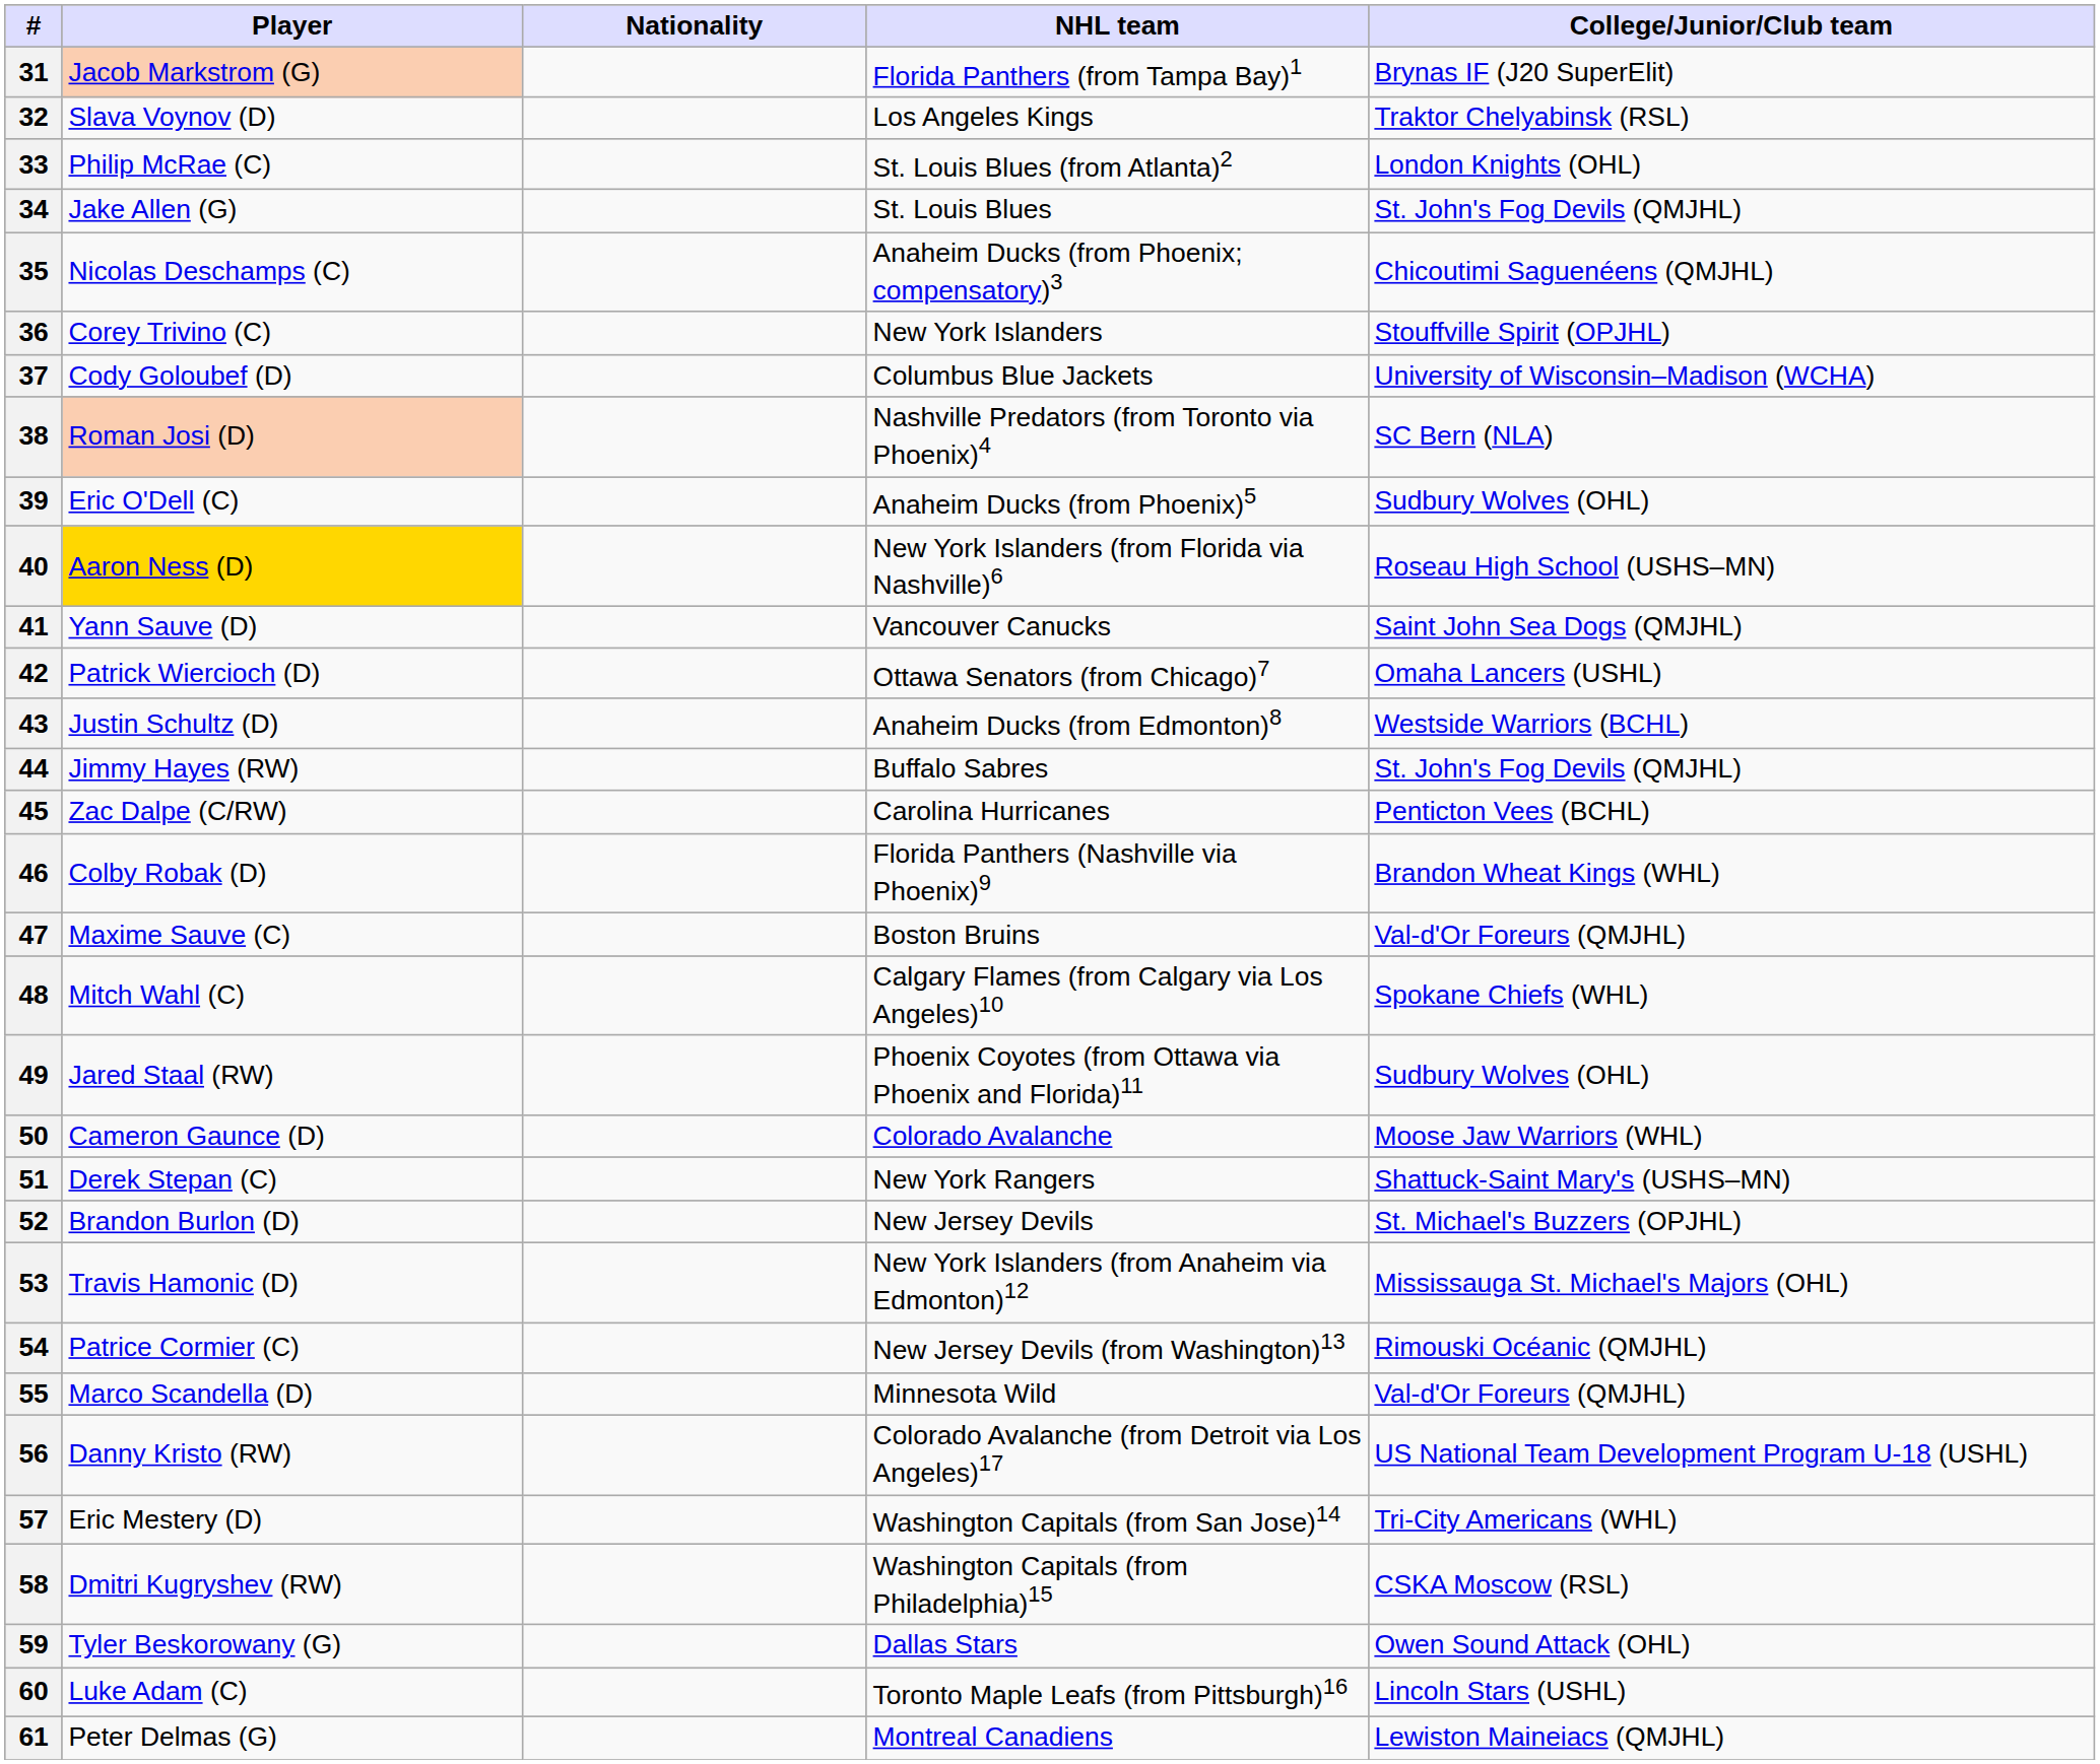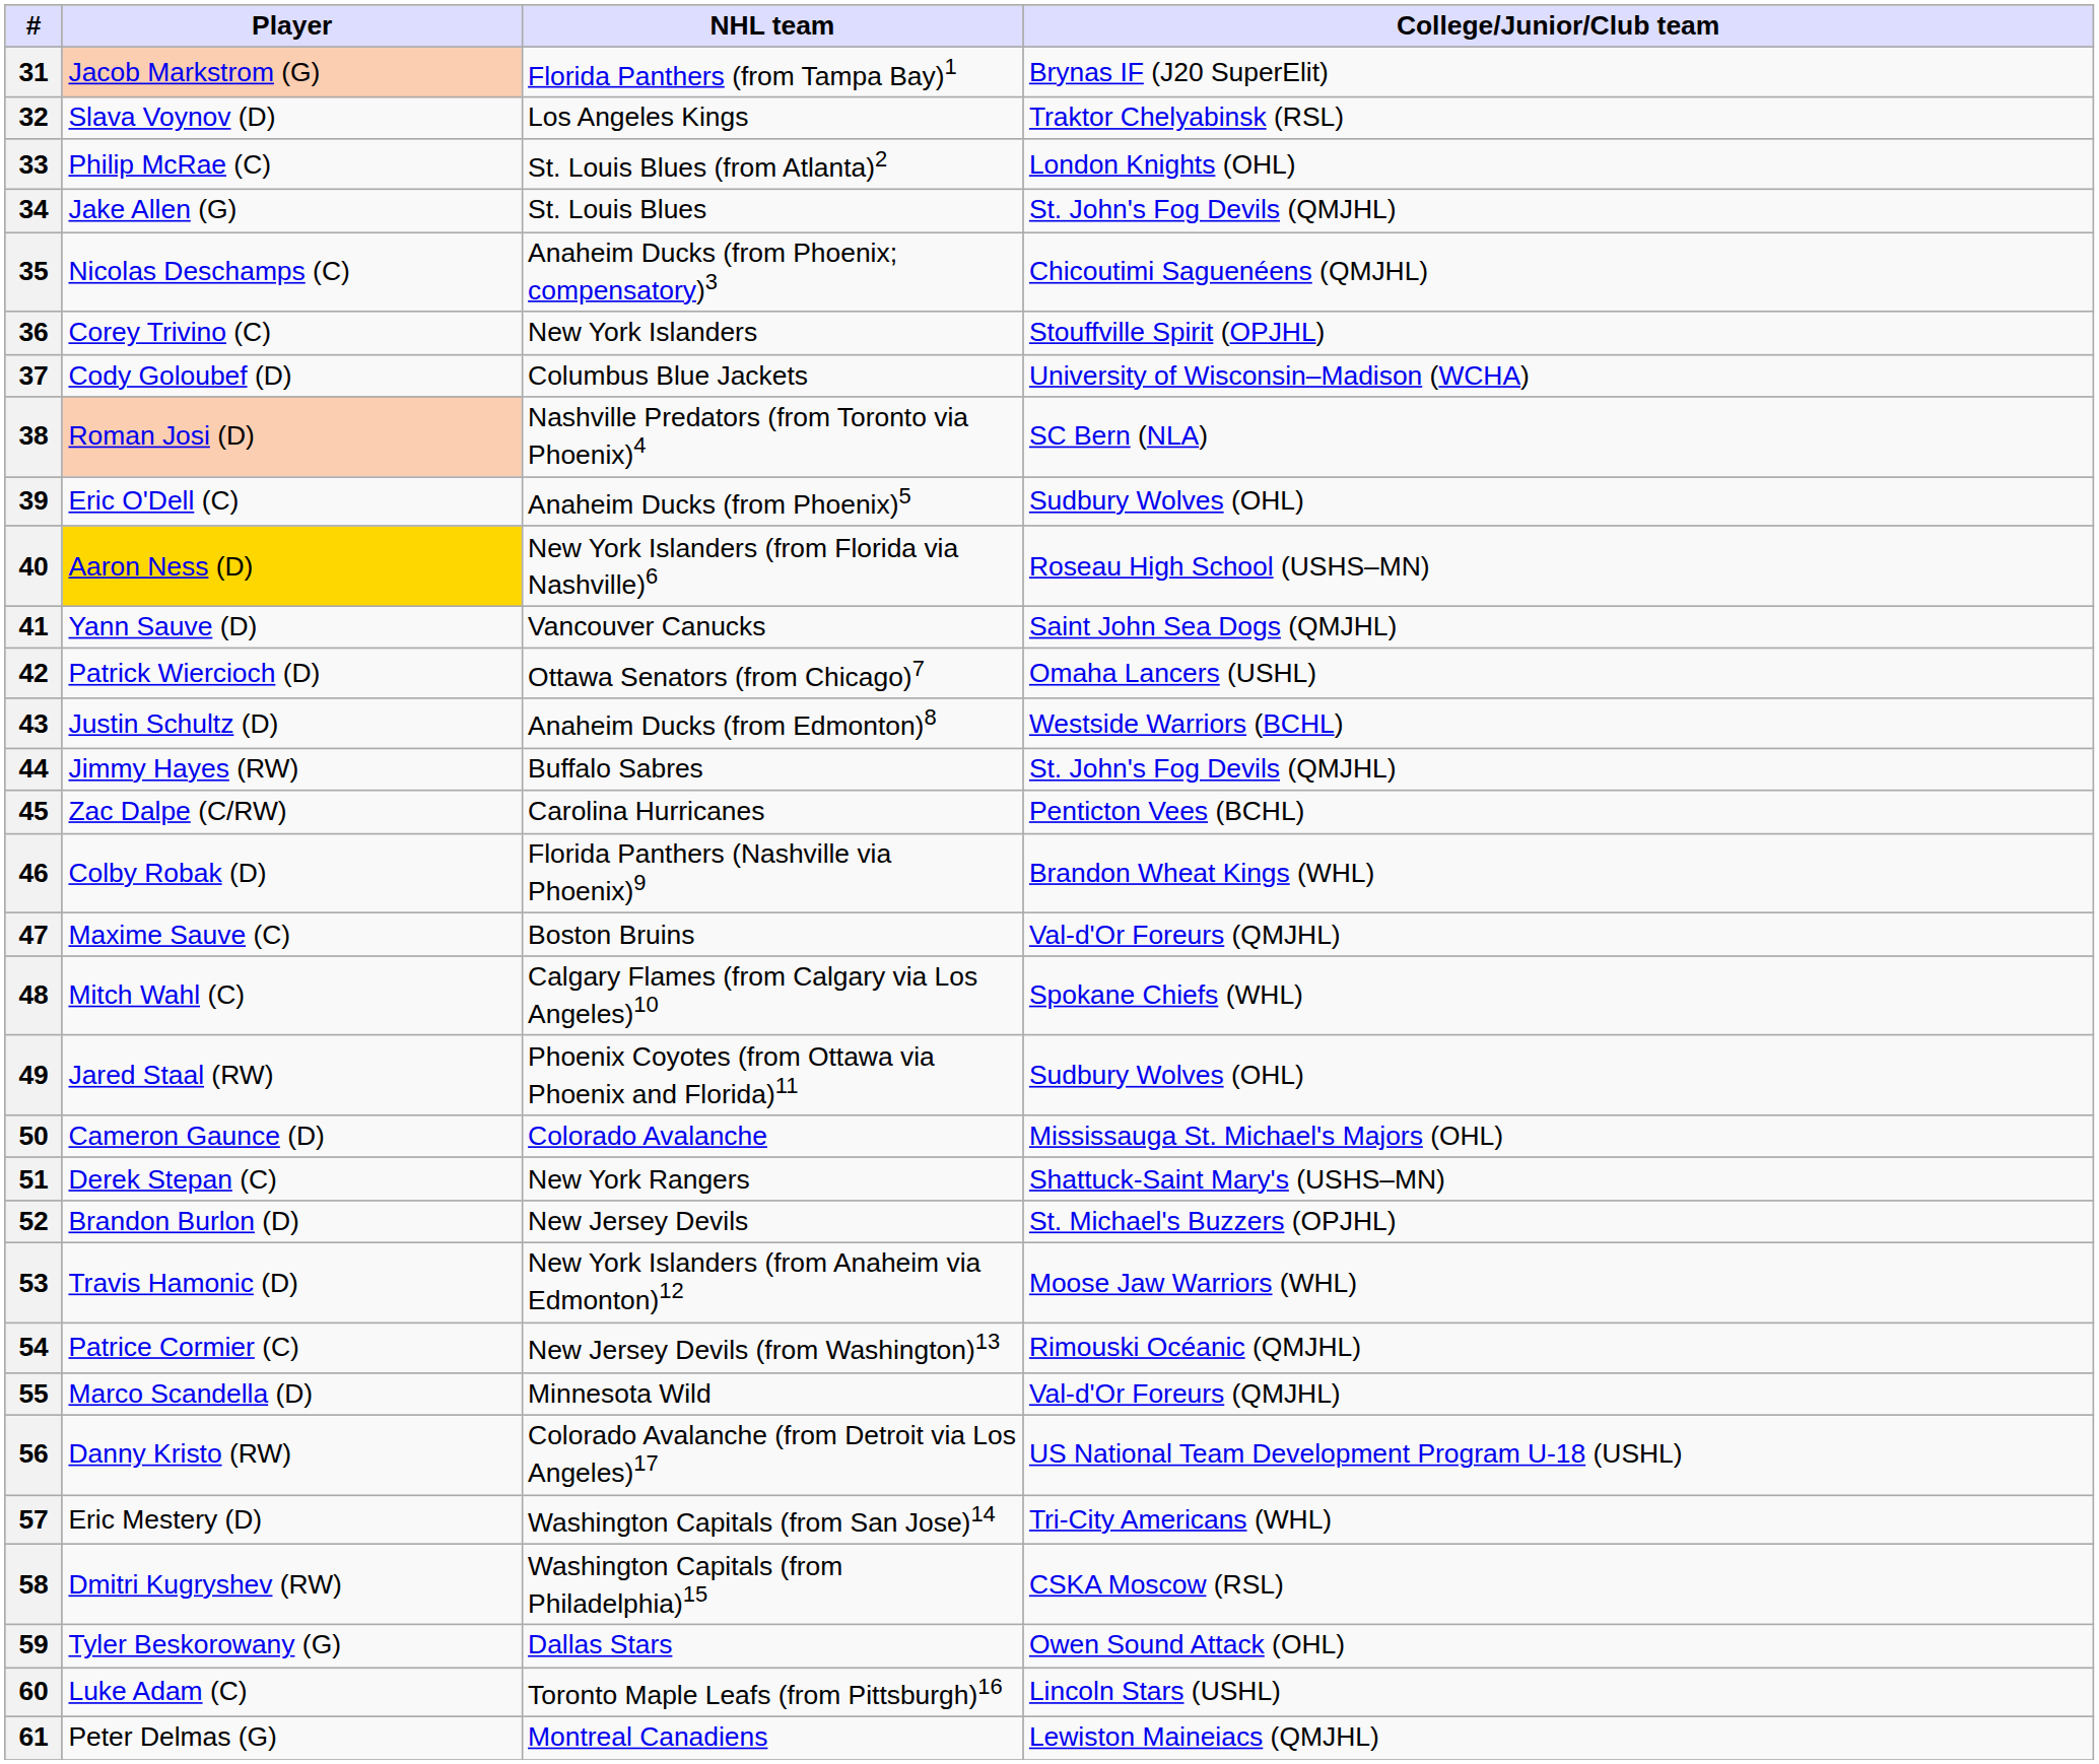- column: Nationality
50 | College/Junior/Club team: Moose Jaw Warriors (WHL) -> Mississauga St. Michael's Majors (OHL)
53 | College/Junior/Club team: Mississauga St. Michael's Majors (OHL) -> Moose Jaw Warriors (WHL)
